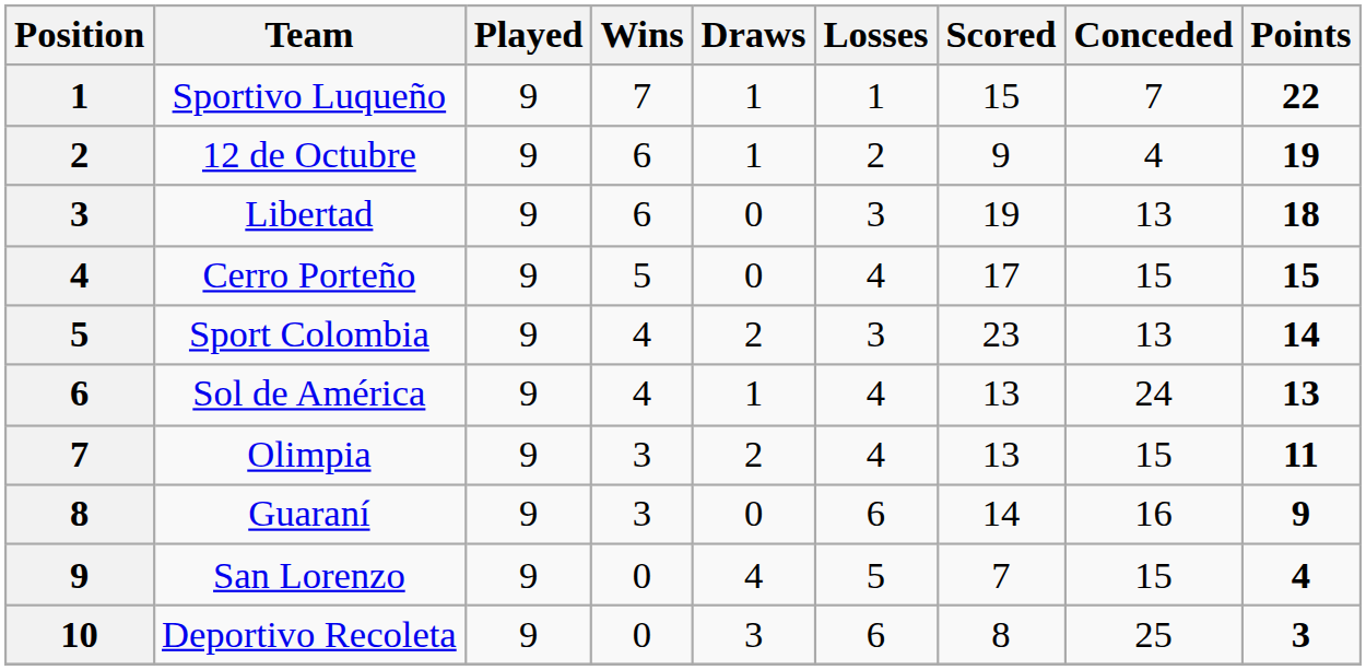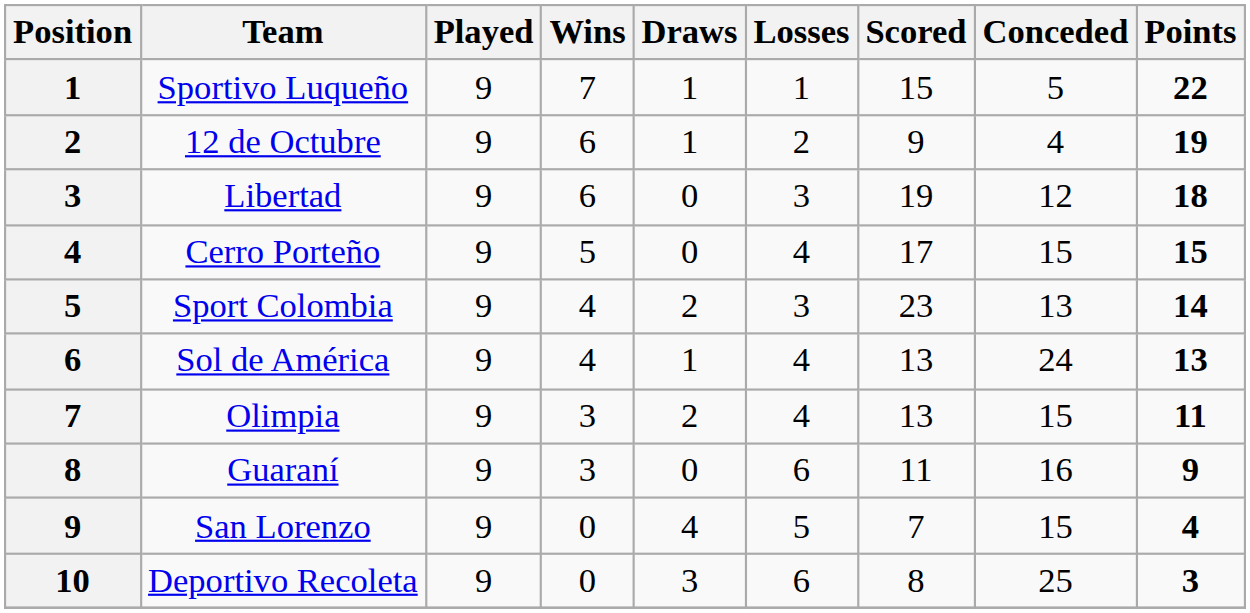Sportivo Luqueño | Conceded: 7 -> 5
Libertad | Conceded: 13 -> 12
Guaraní | Scored: 14 -> 11
